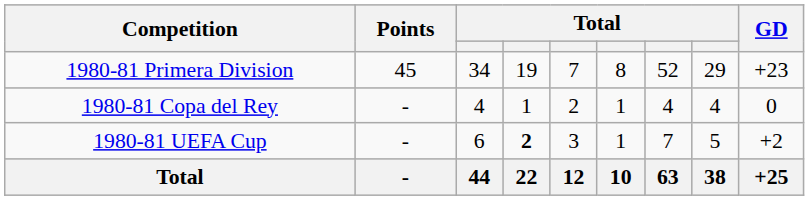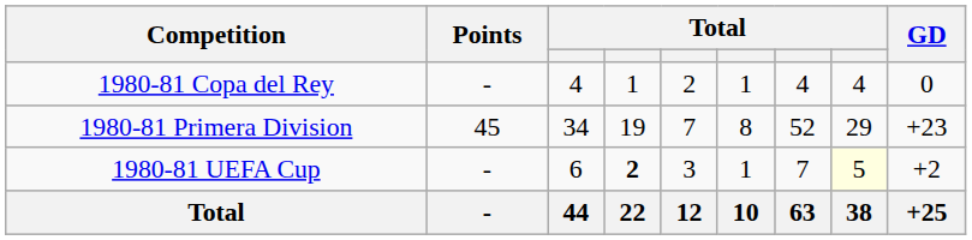rows swapped: 1980-81 Primera Division <-> 1980-81 Copa del Rey
1980-81 UEFA Cup | column 8: no background -> lightyellow background
